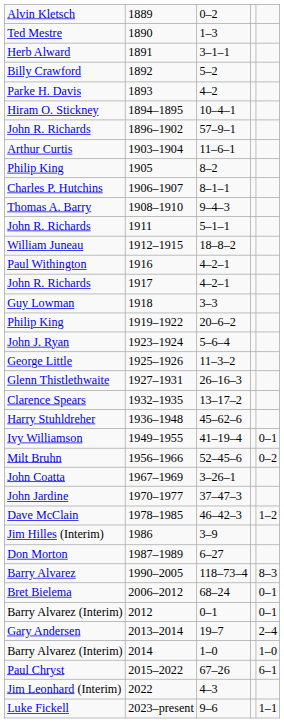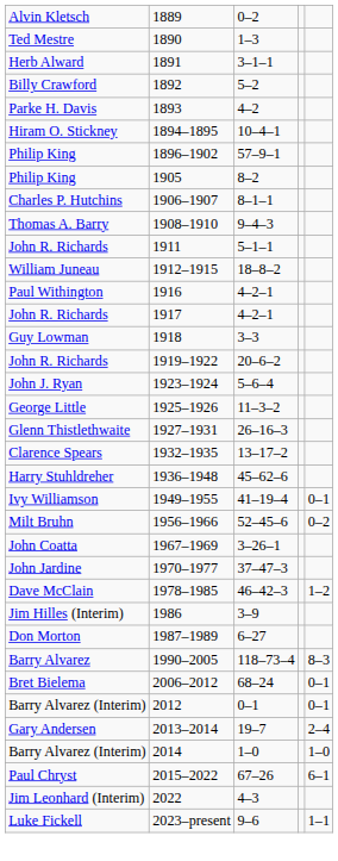1896–1902 | column 1: John R. Richards -> Philip King
- row: Arthur Curtis | 1903–1904 | 11–6–1
1919–1922 | column 1: Philip King -> John R. Richards
